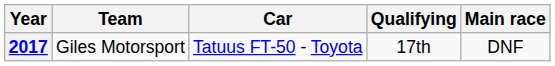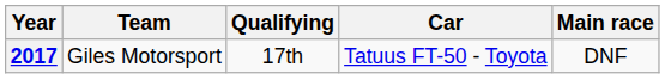columns swapped: Car <-> Qualifying
